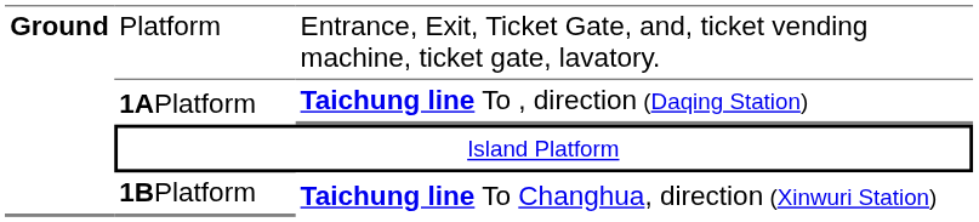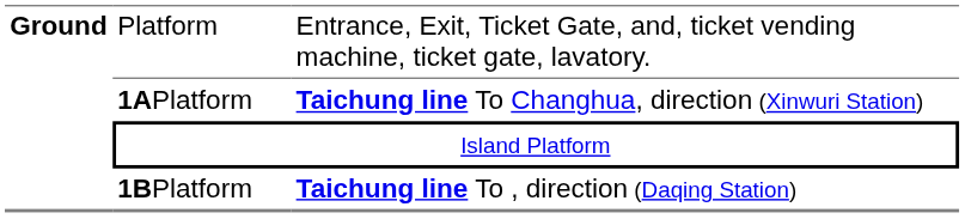1APlatform | column 3: Taichung line To , direction (Daqing Station) -> Taichung line To Changhua, direction (Xinwuri Station)
1BPlatform | column 3: Taichung line To Changhua, direction (Xinwuri Station) -> Taichung line To , direction (Daqing Station)
